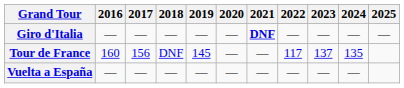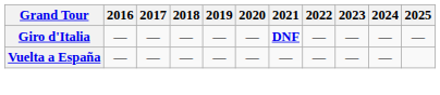- row: Tour de France | 160 | 156 | DNF | 145 | — | — | 117 | 137 | 135
